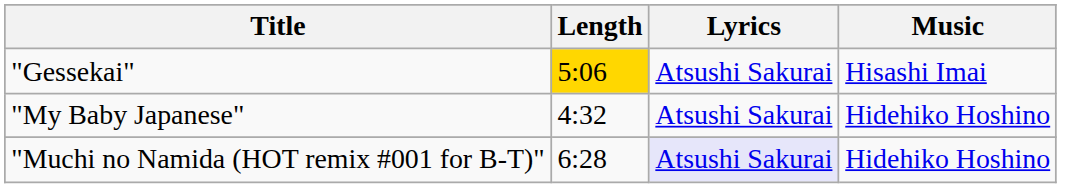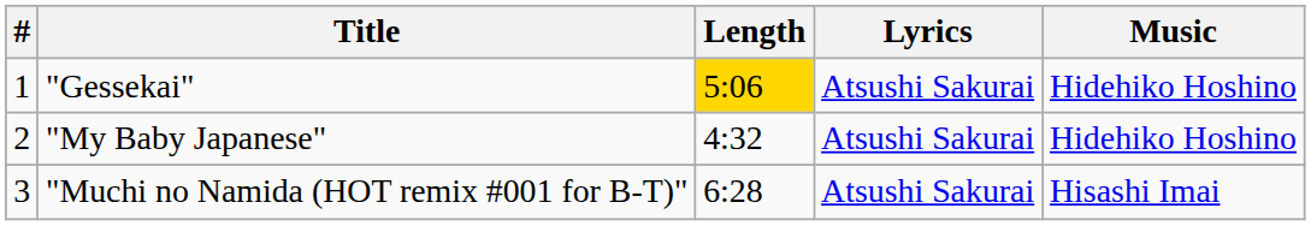+ column: # | 1 | 2 | 3
"Gessekai" | Music: Hisashi Imai -> Hidehiko Hoshino
"Muchi no Namida (HOT remix #001 for B-T)" | Lyrics: lavender background -> no background
"Muchi no Namida (HOT remix #001 for B-T)" | Music: Hidehiko Hoshino -> Hisashi Imai
